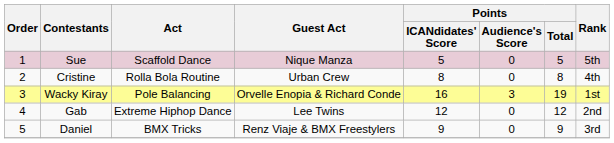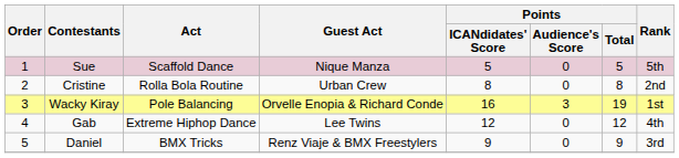Cristine | Rank: 4th -> 2nd
Gab | Rank: 2nd -> 4th
